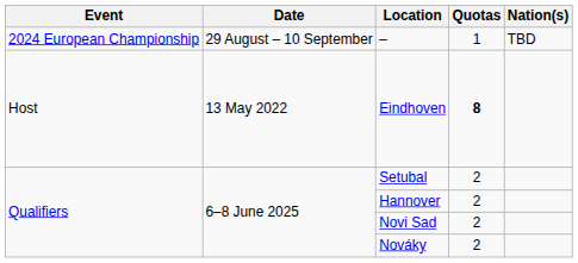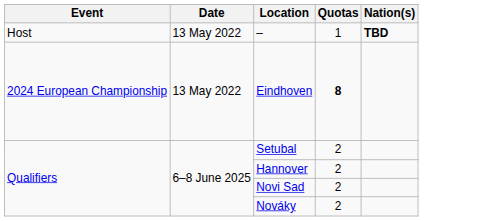– | Event: 2024 European Championship -> Host
– | Date: 29 August – 10 September -> 13 May 2022
– | Nation(s): normal -> bold
Eindhoven | Event: Host -> 2024 European Championship
